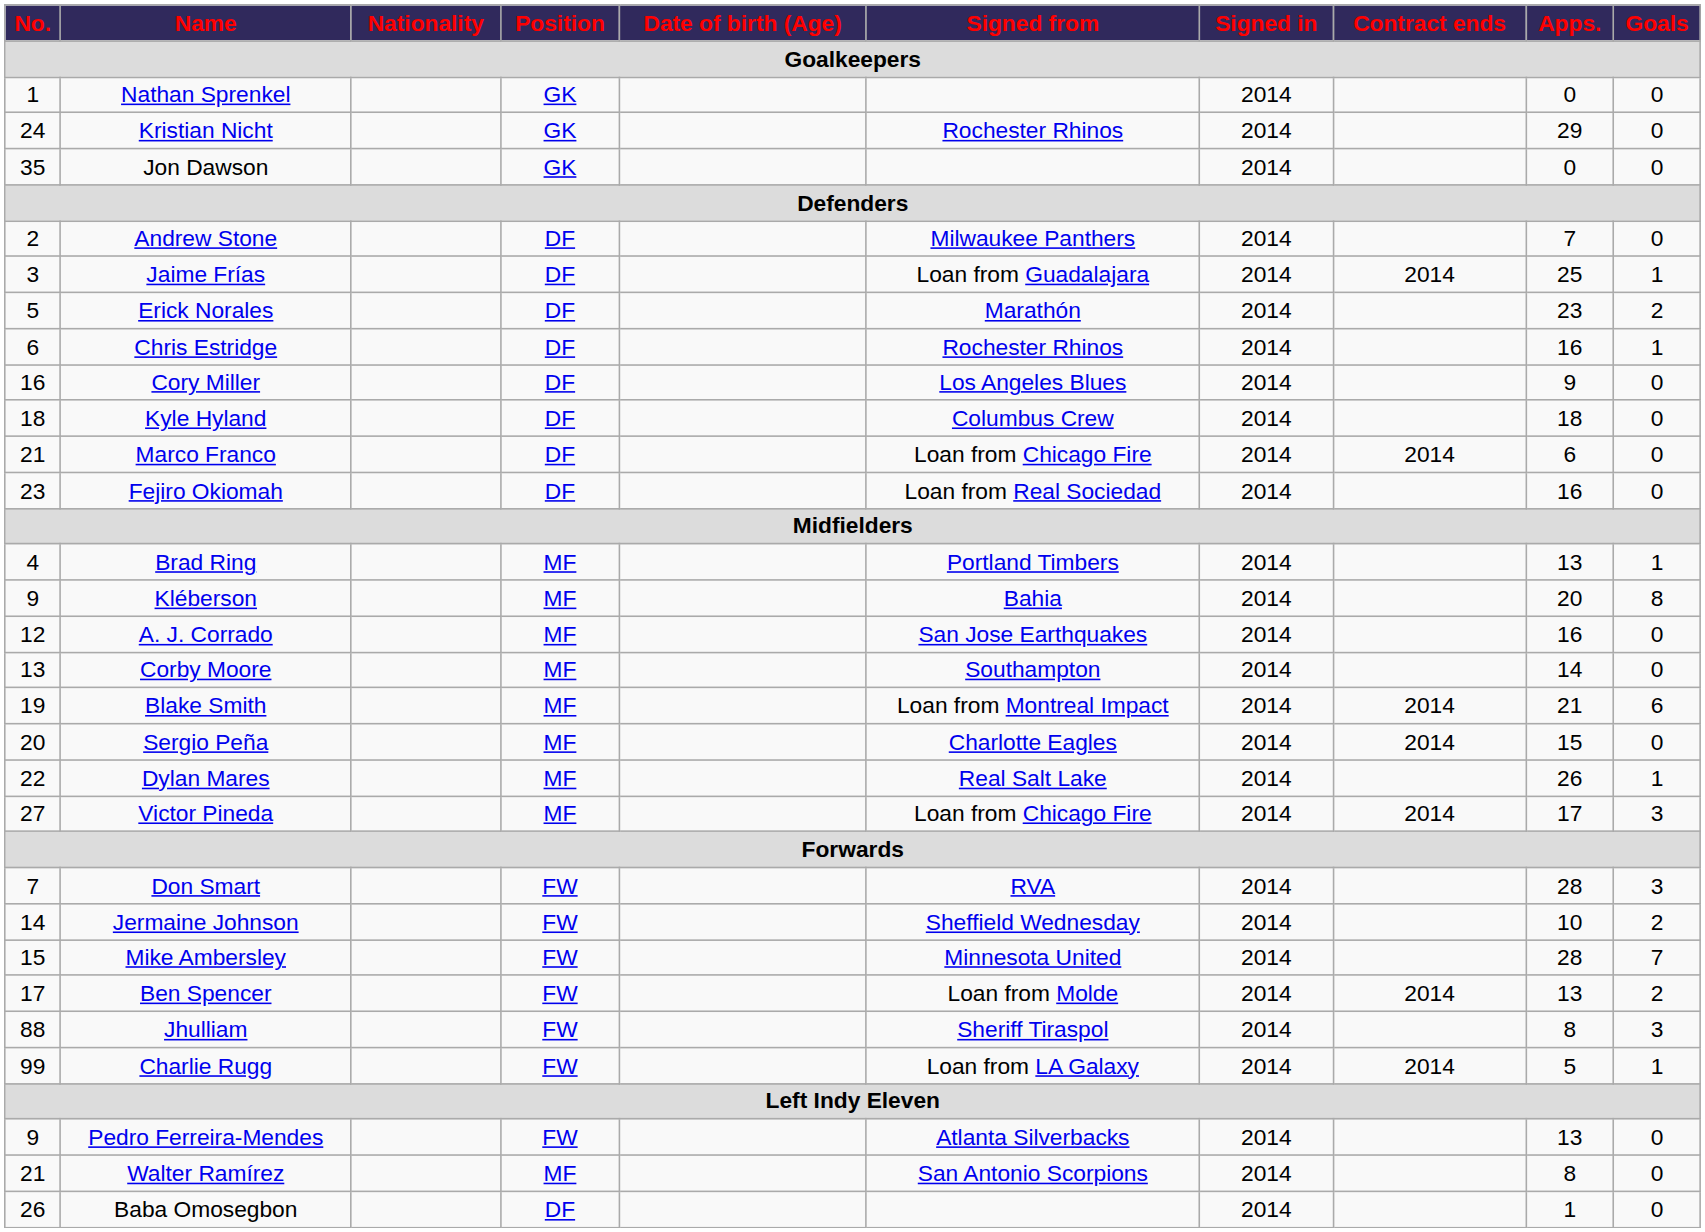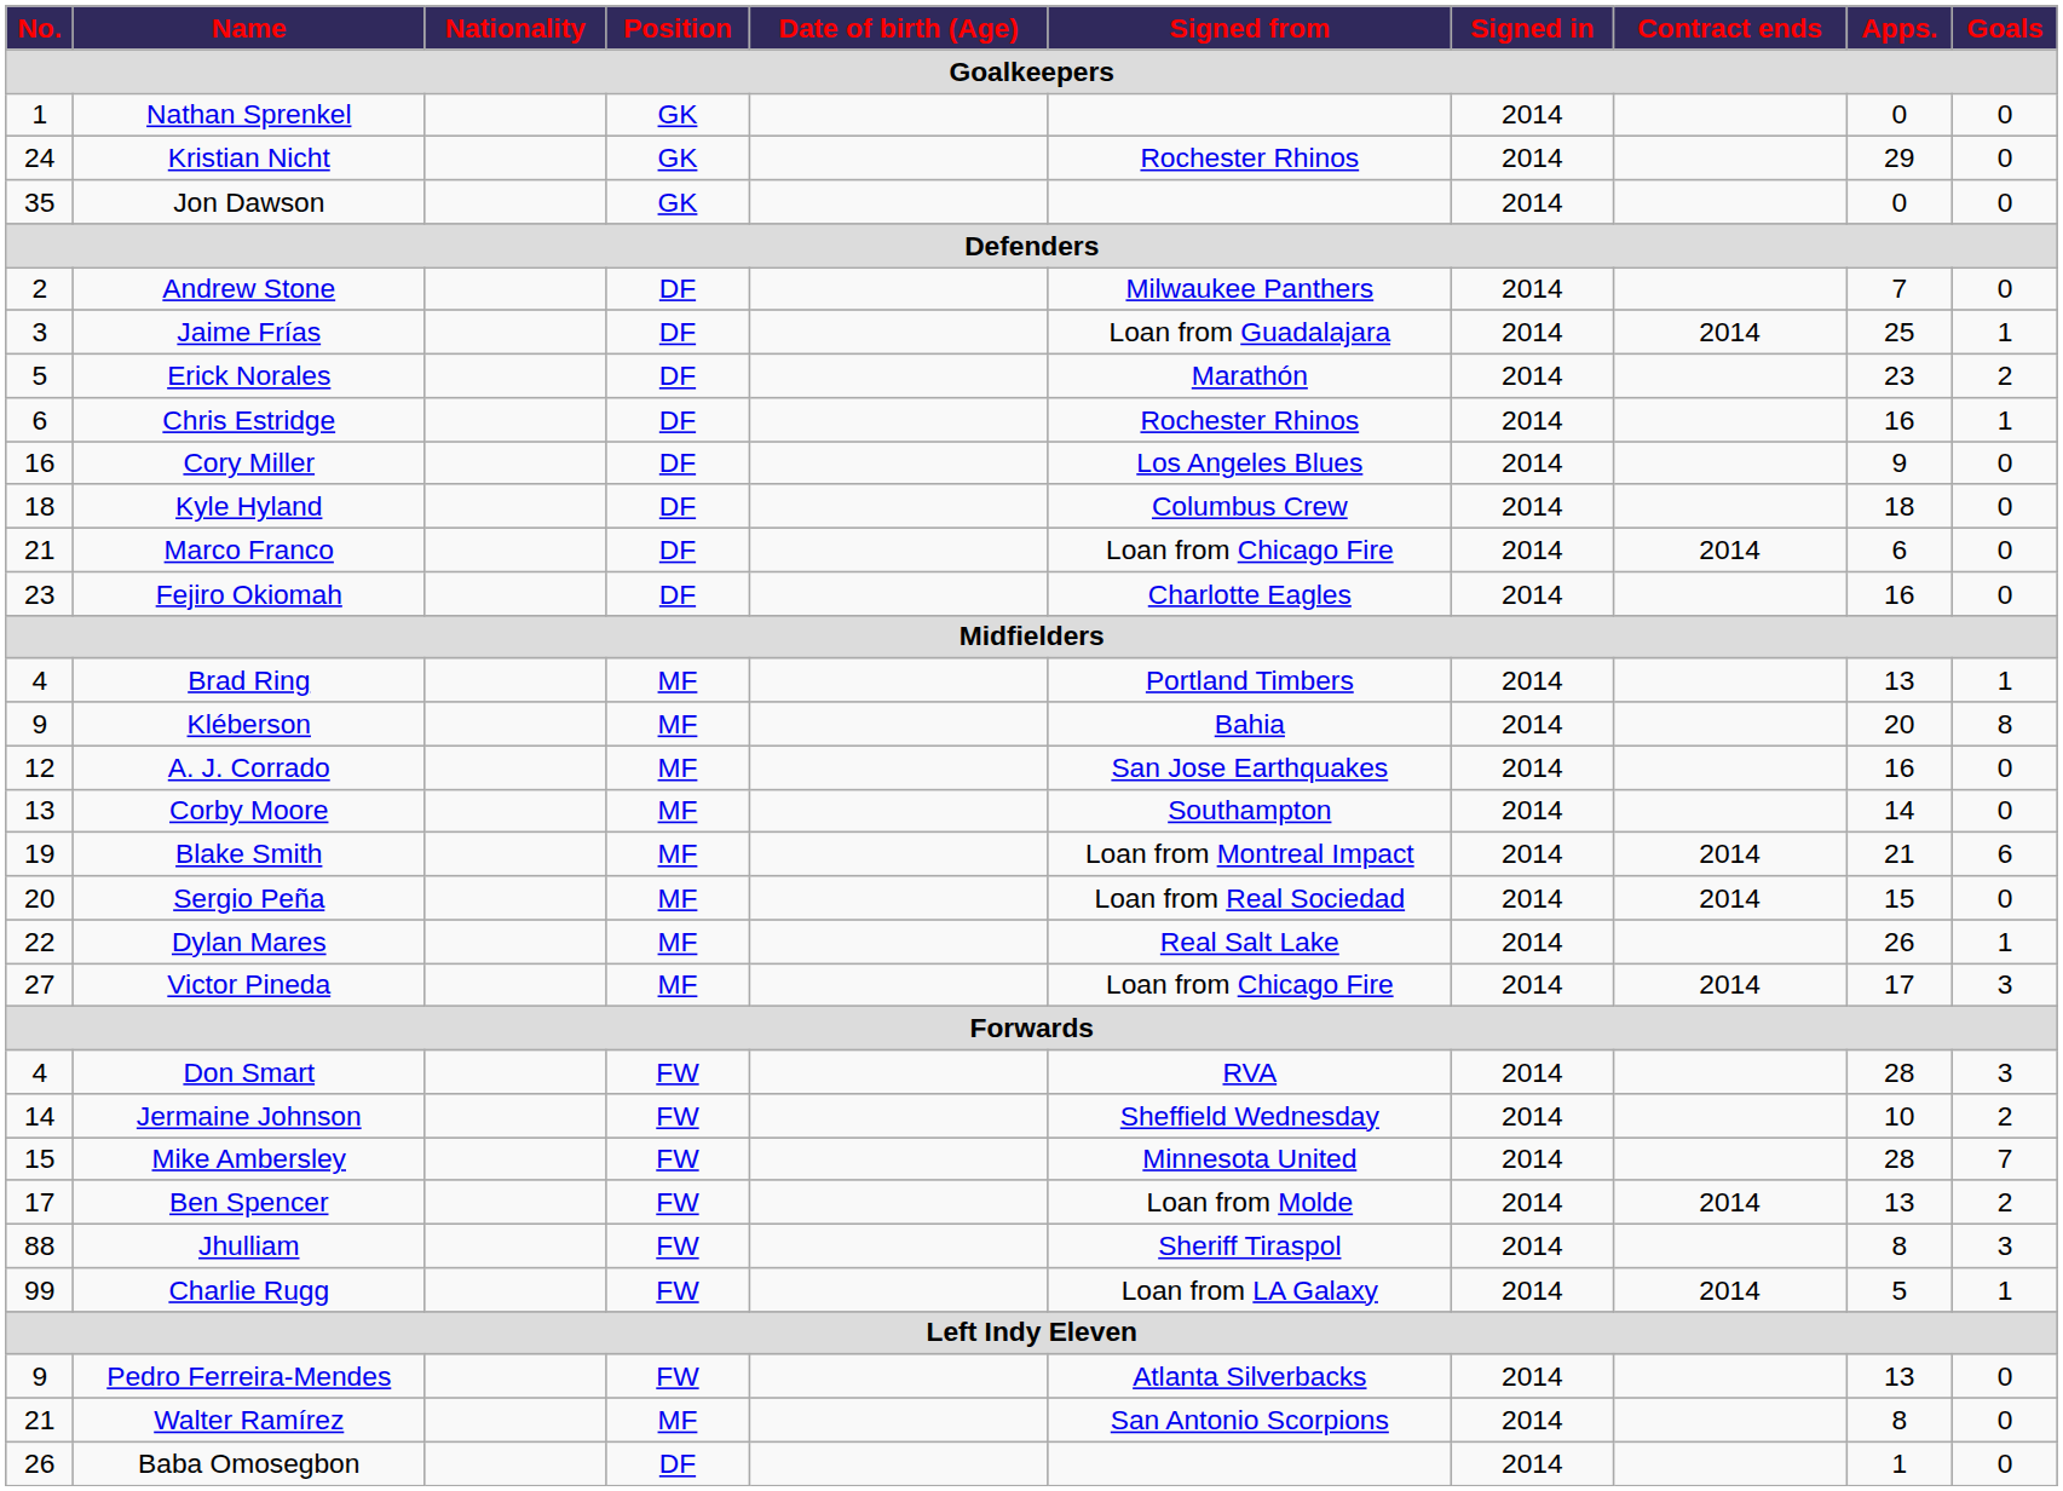Fejiro Okiomah | Signed from: Loan from Real Sociedad -> Charlotte Eagles
Sergio Peña | Signed from: Charlotte Eagles -> Loan from Real Sociedad
Don Smart | No.: 7 -> 4
